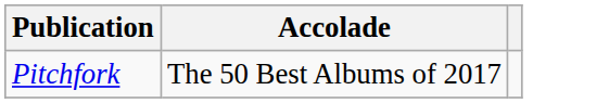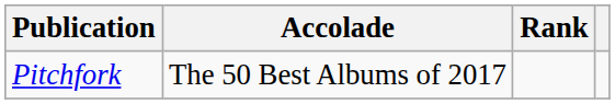+ column: Rank
